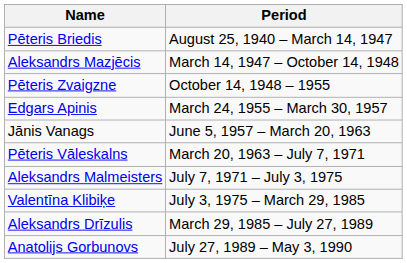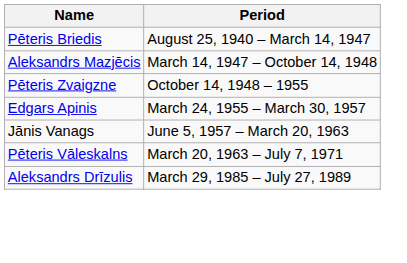- row: Aleksandrs Malmeisters | July 7, 1971 – July 3, 1975
- row: Valentīna Klibiķe | July 3, 1975 – March 29, 1985
- row: Anatolijs Gorbunovs | July 27, 1989 – May 3, 1990
